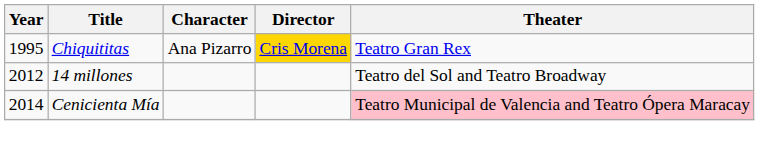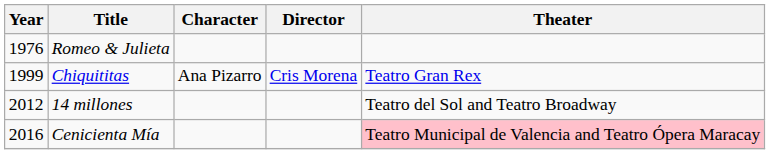+ row: 1976 | Romeo & Julieta
Chiquititas | Year: 1995 -> 1999
Chiquititas | Director: gold background -> no background
Cenicienta Mía | Year: 2014 -> 2016
